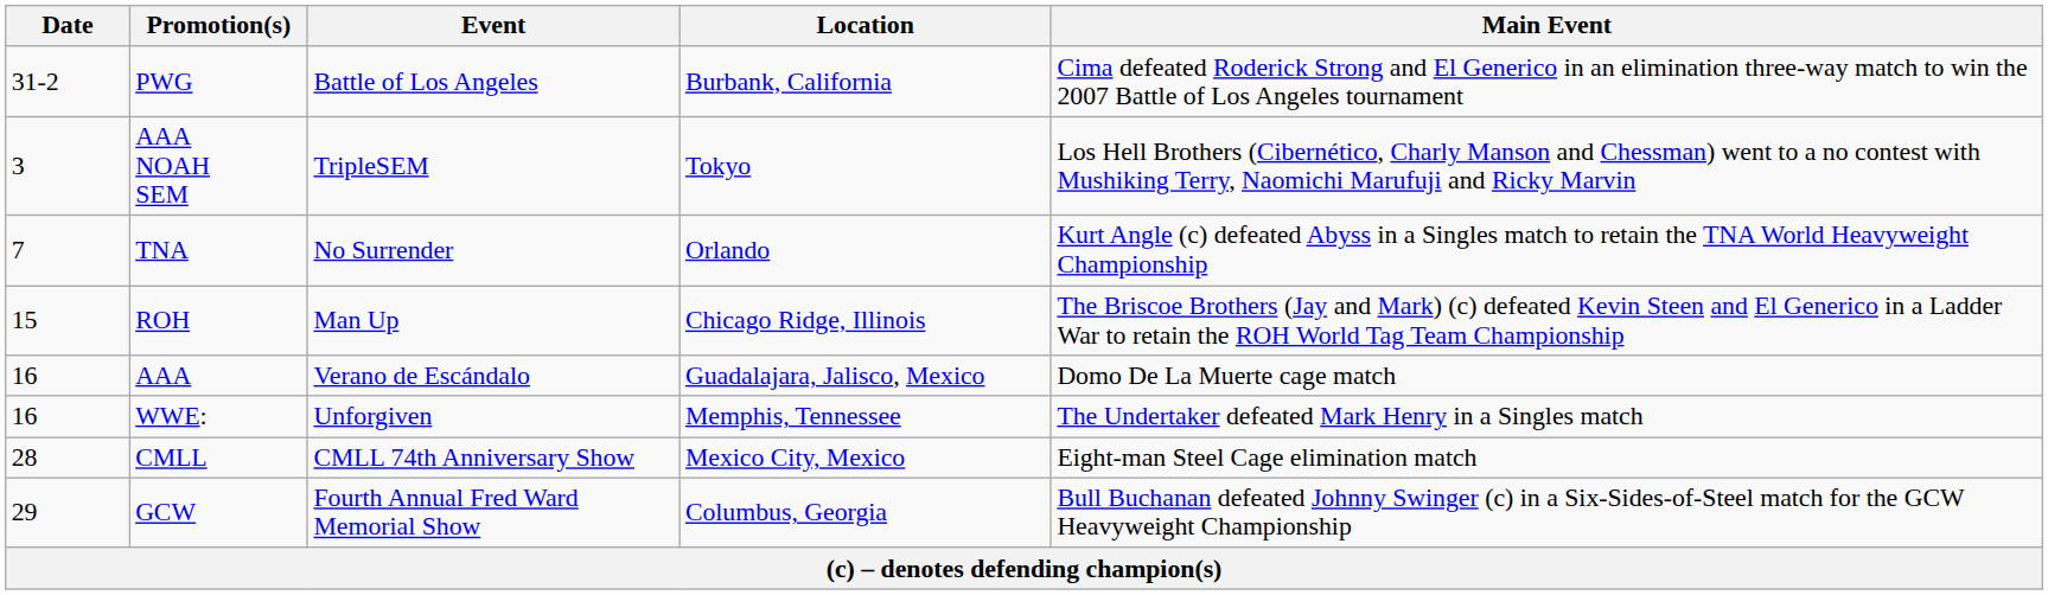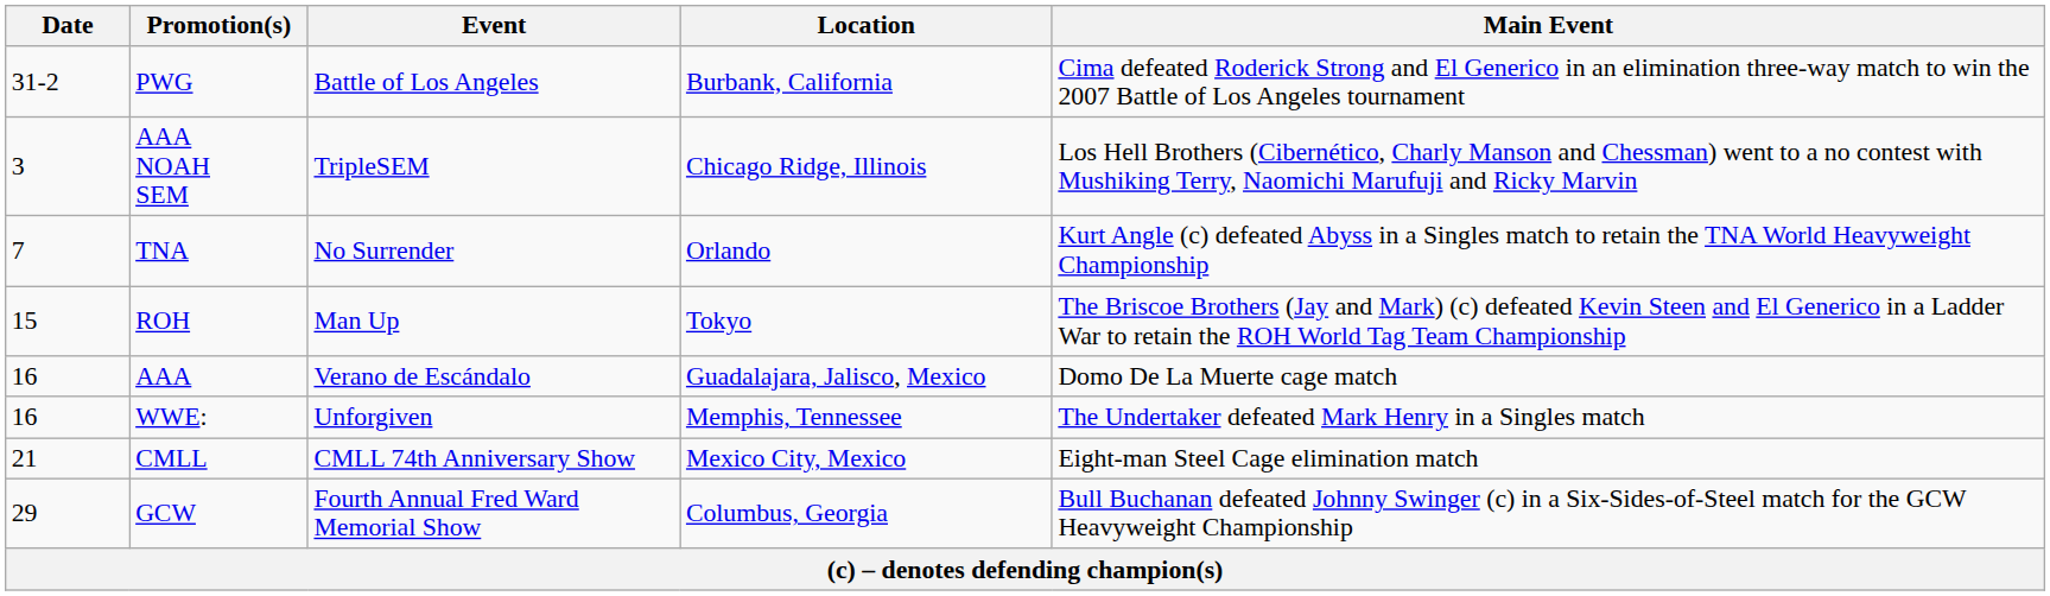AAA NOAH SEM | Location: Tokyo -> Chicago Ridge, Illinois
ROH | Location: Chicago Ridge, Illinois -> Tokyo
CMLL | Date: 28 -> 21
